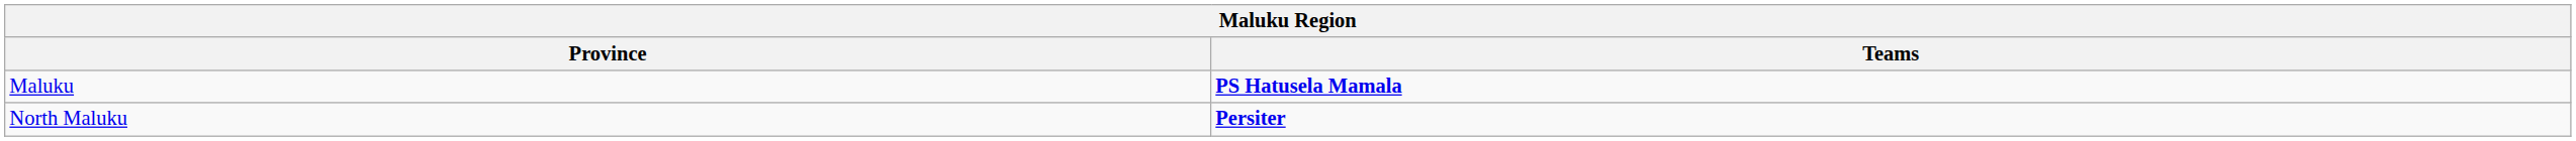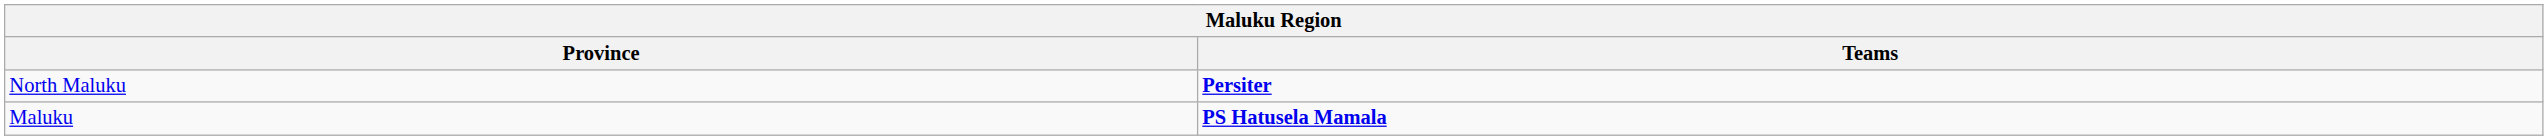rows swapped: Maluku <-> North Maluku
